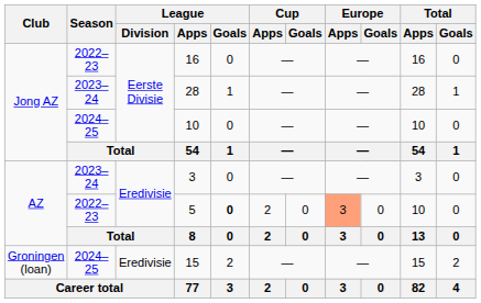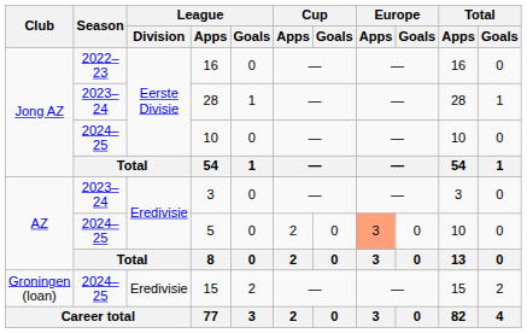5 | Season: 2022–23 -> 2024–25
5 | League / Goals: bold -> normal
